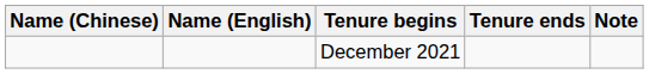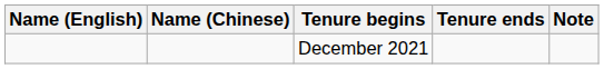columns swapped: Name (English) <-> Name (Chinese)
